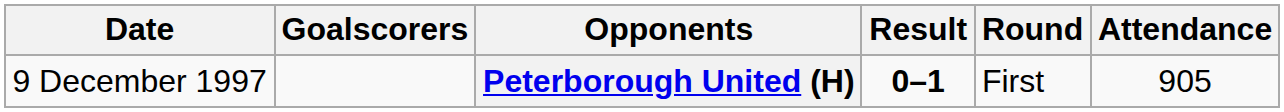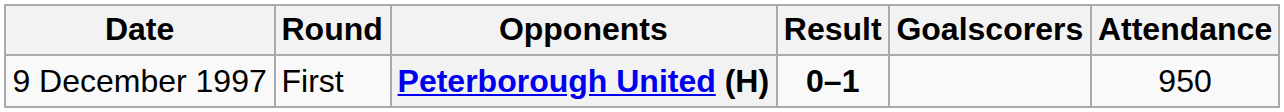columns swapped: Round <-> Goalscorers
Peterborough United (H) | Attendance: 905 -> 950
